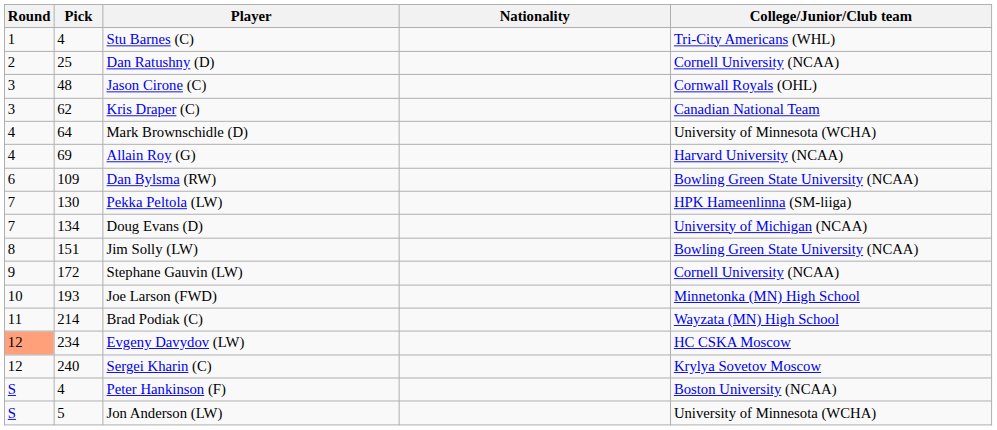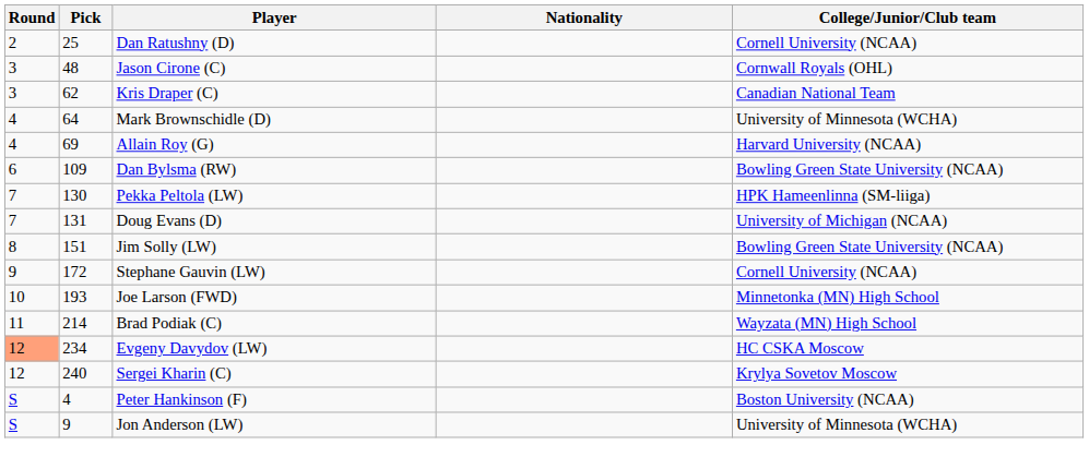- row: 1 | 4 | Stu Barnes (C) | Tri-City Americans (WHL)
Doug Evans (D) | Pick: 134 -> 131
Jon Anderson (LW) | Pick: 5 -> 9
